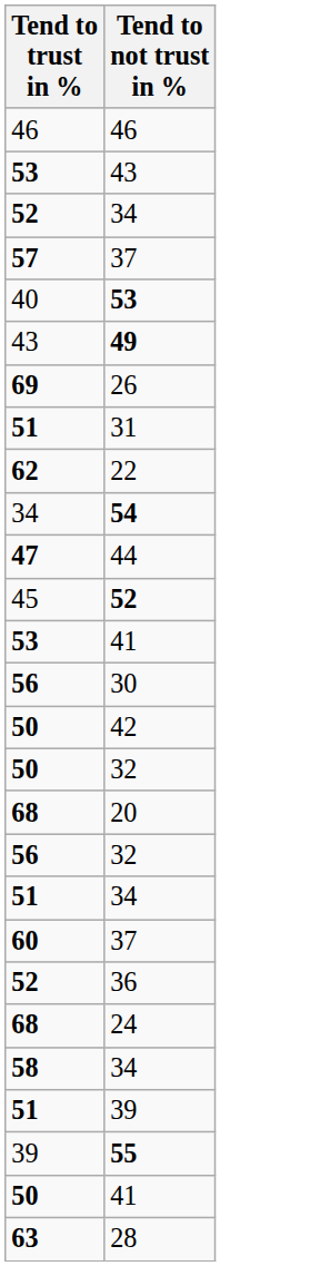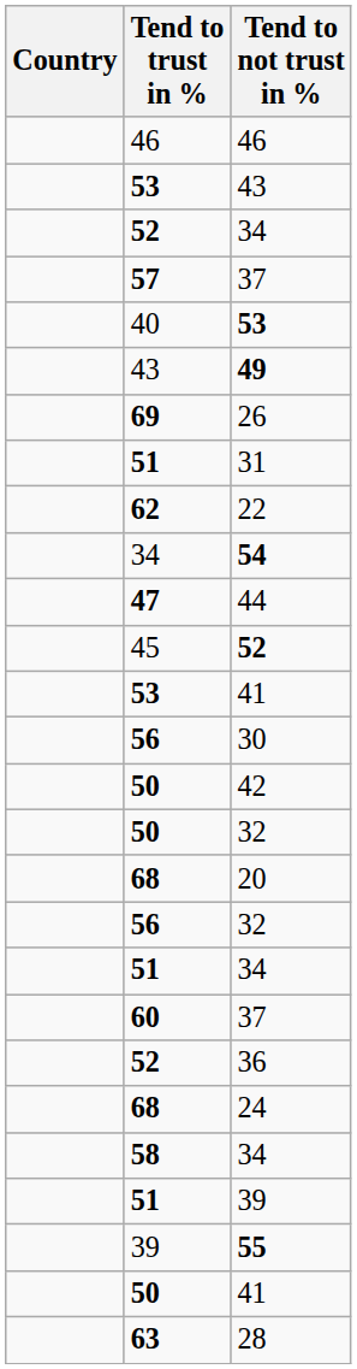+ column: Country
